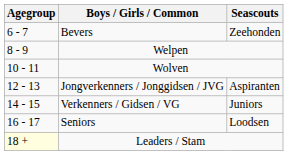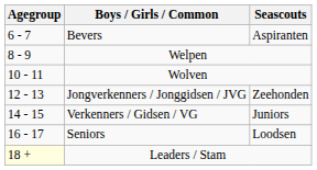Bevers | Seascouts: Zeehonden -> Aspiranten
Jongverkenners / Jonggidsen / JVG | Seascouts: Aspiranten -> Zeehonden
